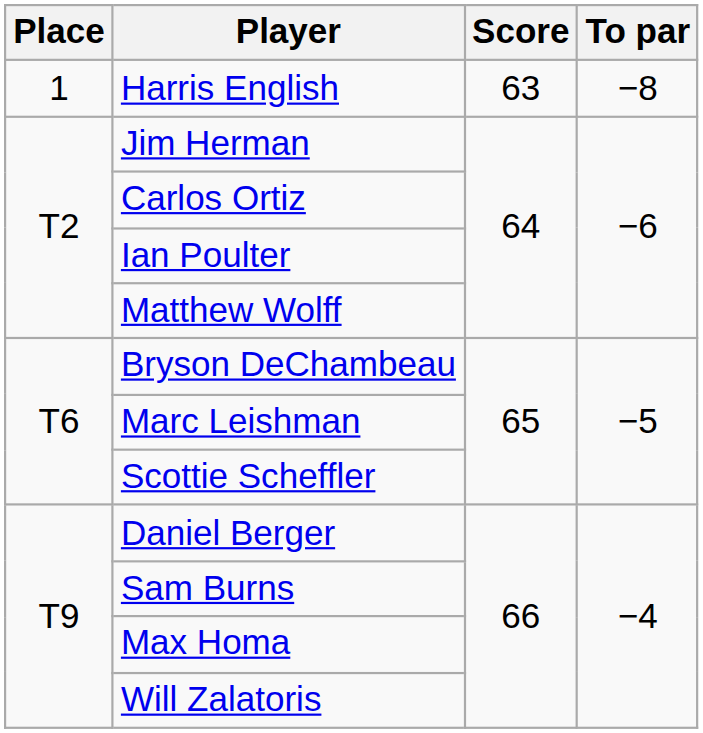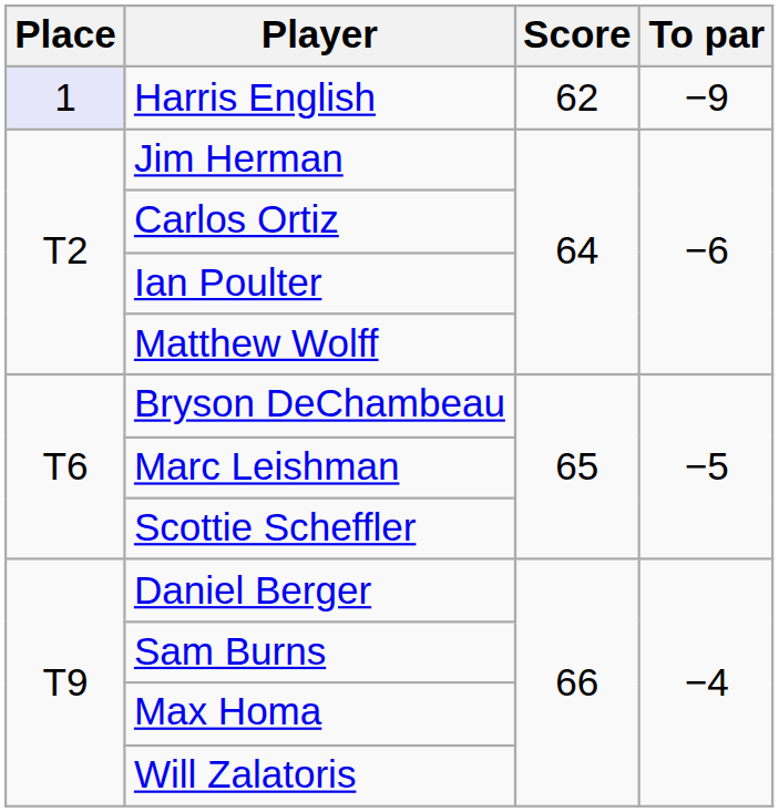Harris English | Place: no background -> lavender background
Harris English | Score: 63 -> 62
Harris English | To par: −8 -> −9
